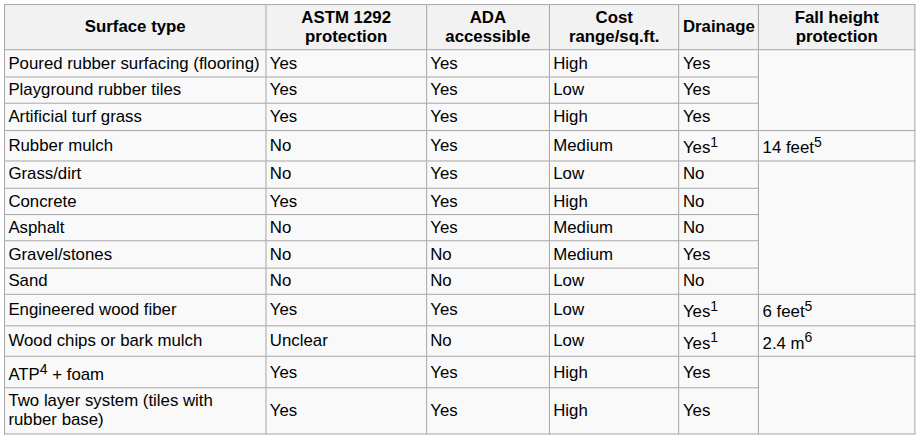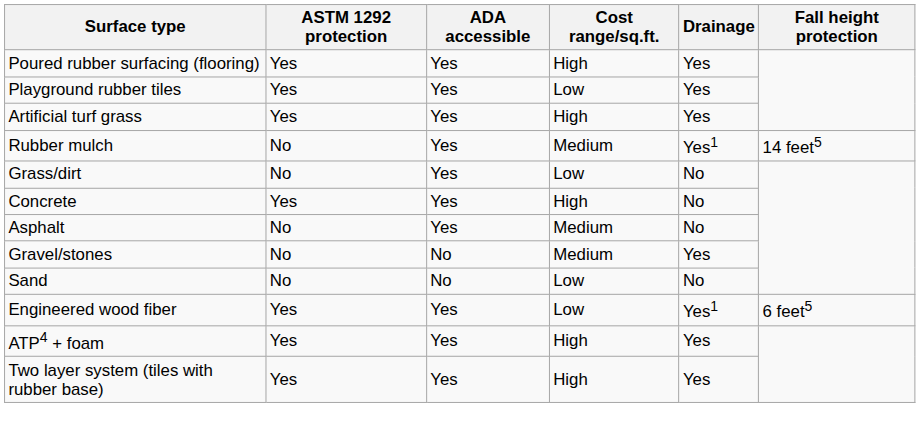- row: Wood chips or bark mulch | Unclear | No | Low | Yes1 | 2.4 m6
